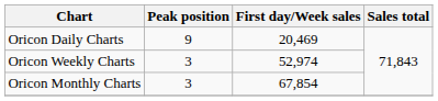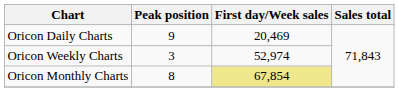Oricon Monthly Charts | Peak position: 3 -> 8
Oricon Monthly Charts | First day/Week sales: no background -> khaki background
